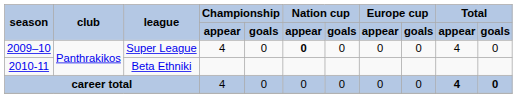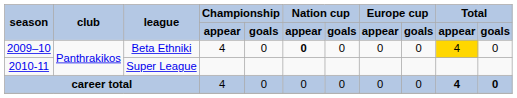2009–10 | league: Super League -> Beta Ethniki
2009–10 | column 10: no background -> gold background
2010-11 | league: Beta Ethniki -> Super League
